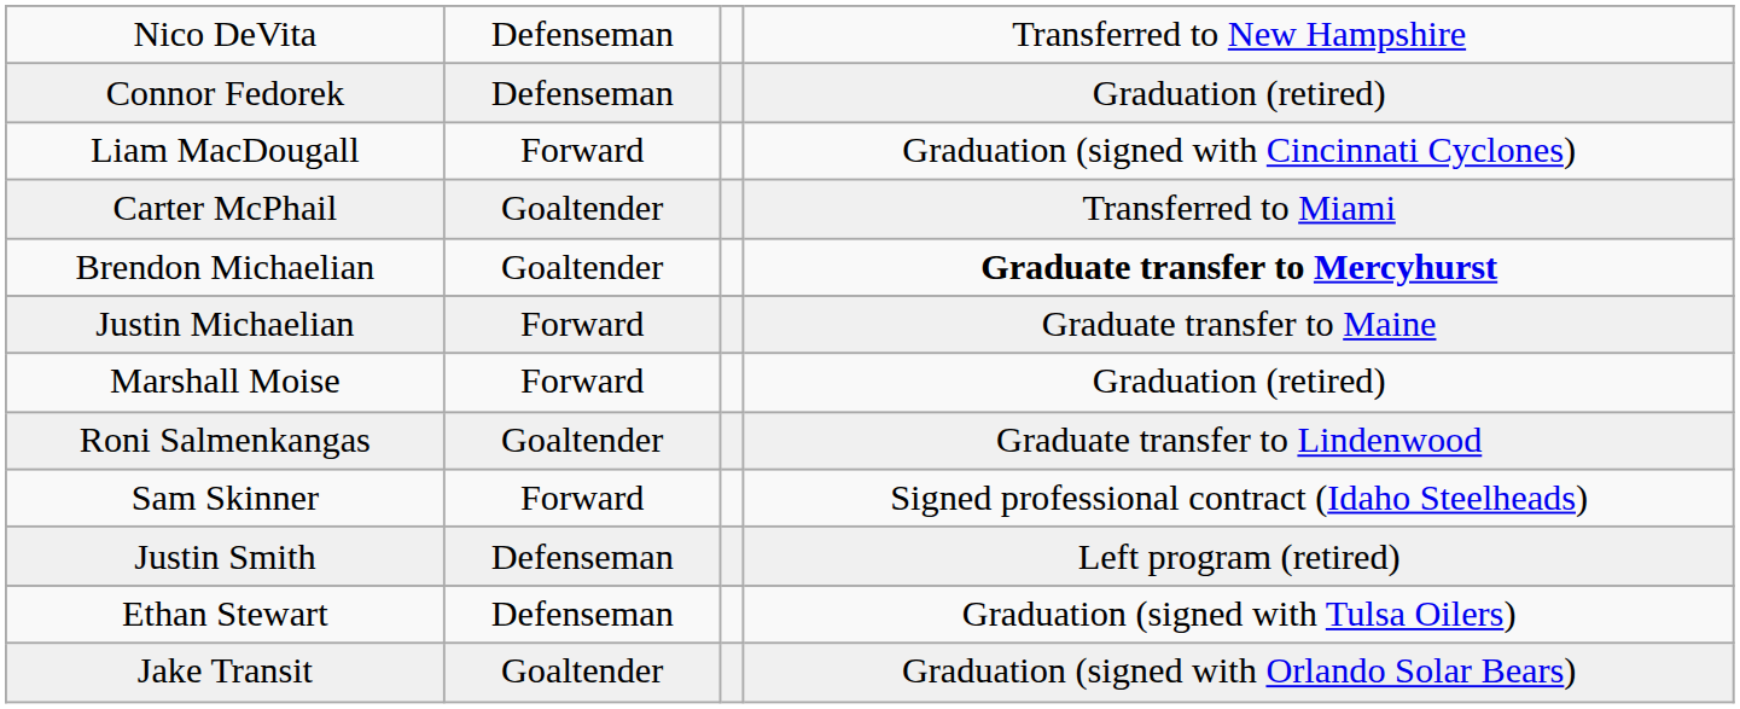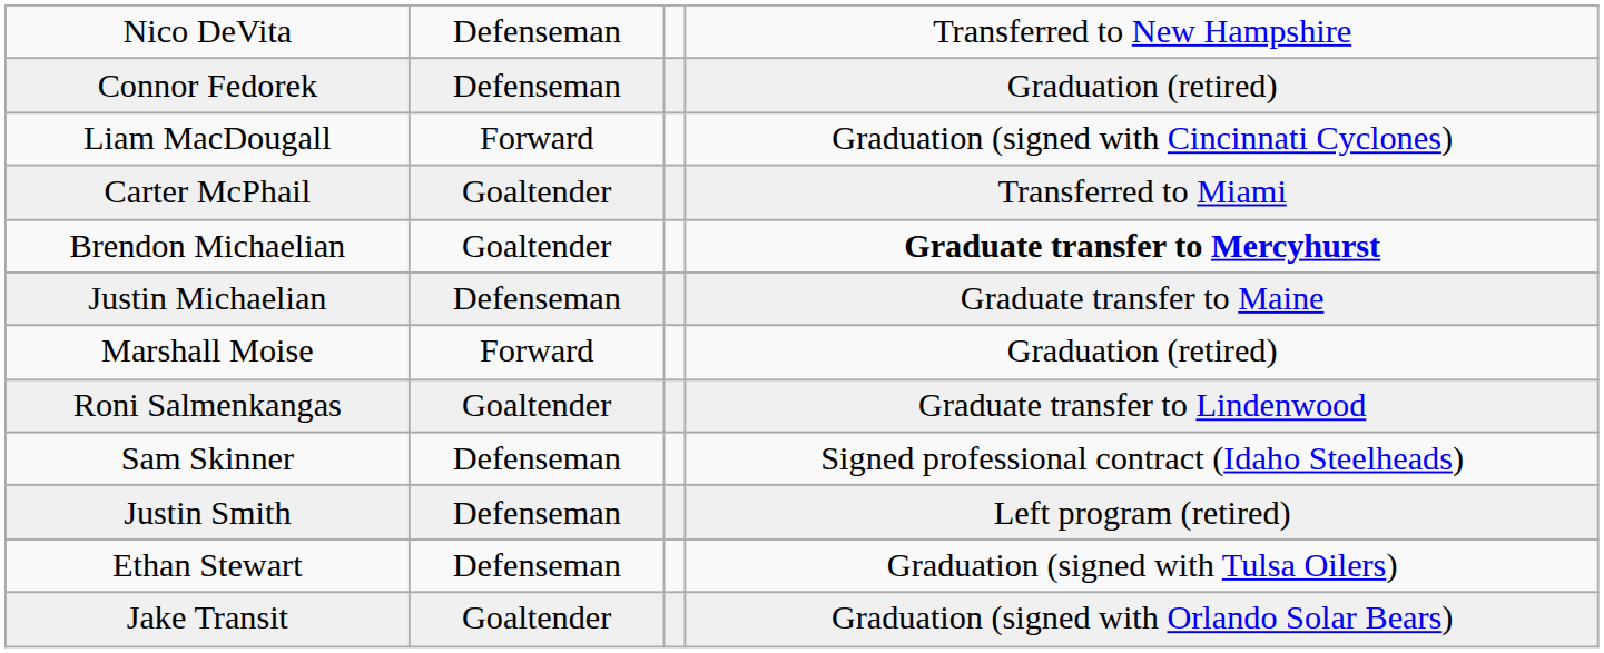Justin Michaelian | column 2: Forward -> Defenseman
Sam Skinner | column 2: Forward -> Defenseman
